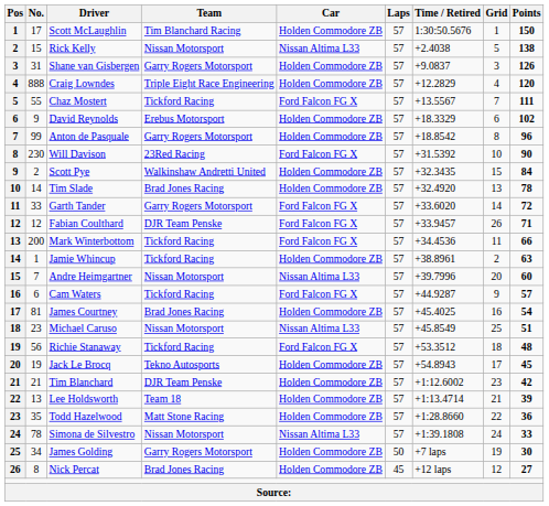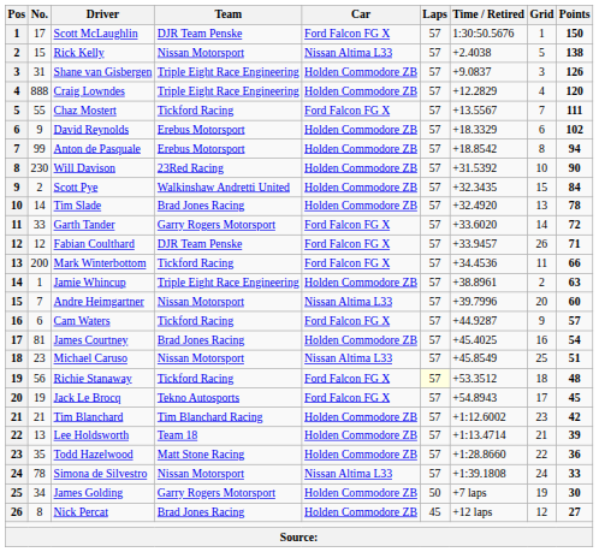Scott McLaughlin | Team: Tim Blanchard Racing -> DJR Team Penske
Scott McLaughlin | Car: Holden Commodore ZB -> Ford Falcon FG X
Shane van Gisbergen | Team: Garry Rogers Motorsport -> Triple Eight Race Engineering
Anton de Pasquale | Team: Garry Rogers Motorsport -> Erebus Motorsport
Anton de Pasquale | Points: 96 -> 94
Will Davison | Car: Ford Falcon FG X -> Holden Commodore ZB
Jamie Whincup | Team: Tickford Racing -> Triple Eight Race Engineering
Richie Stanaway | Laps: no background -> lightyellow background
Jack Le Brocq | Car: Holden Commodore ZB -> Ford Falcon FG X
Tim Blanchard | Team: DJR Team Penske -> Tim Blanchard Racing
